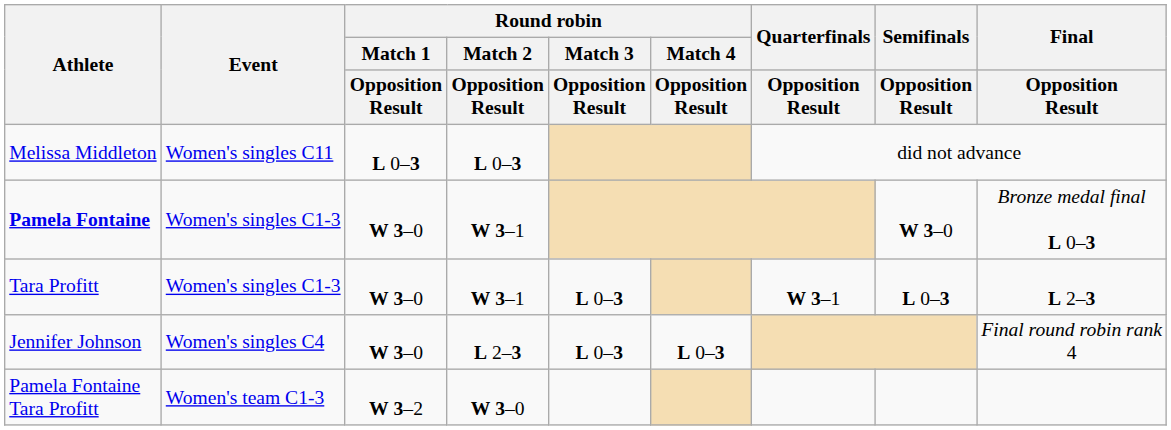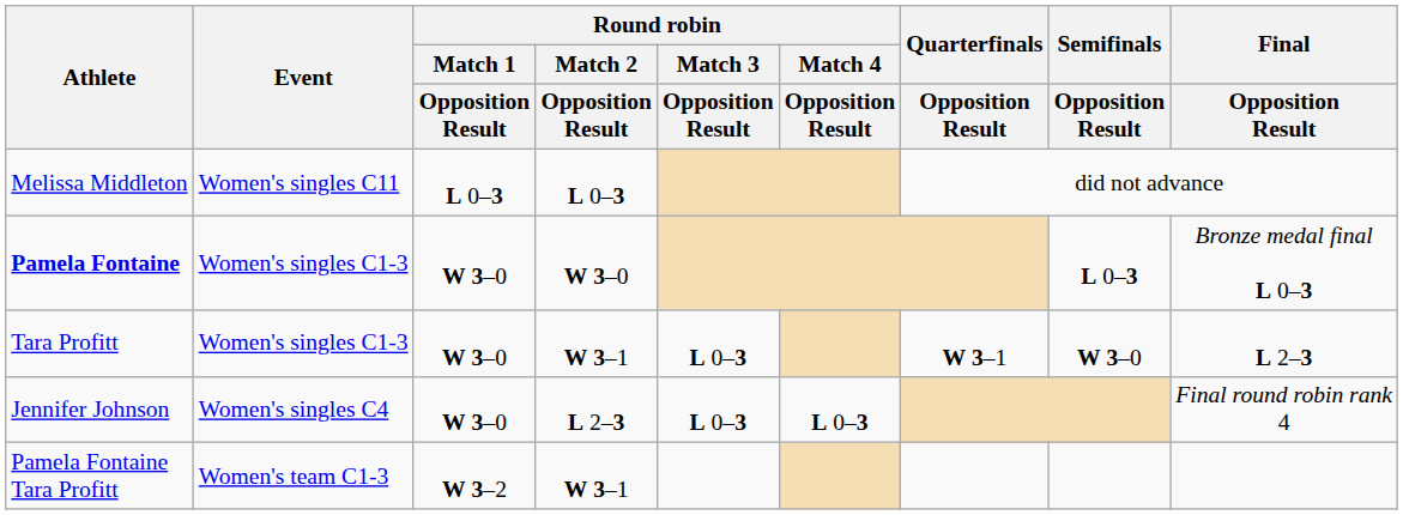Pamela Fontaine | Round robin / Match 2 / Opposition Result: W 3–1 -> W 3–0
Pamela Fontaine | Semifinals / Opposition Result: W 3–0 -> L 0–3
Tara Profitt | Semifinals / Opposition Result: L 0–3 -> W 3–0
Pamela Fontaine Tara Profitt | Round robin / Match 2 / Opposition Result: W 3–0 -> W 3–1
